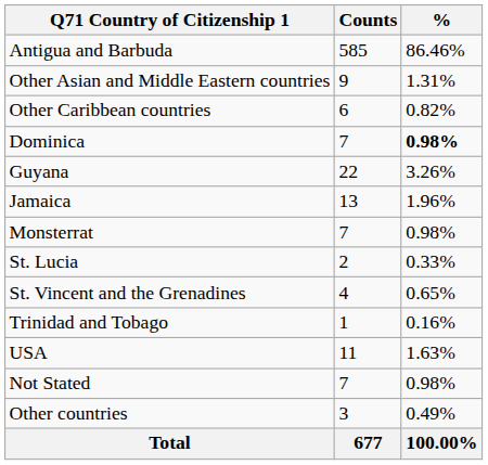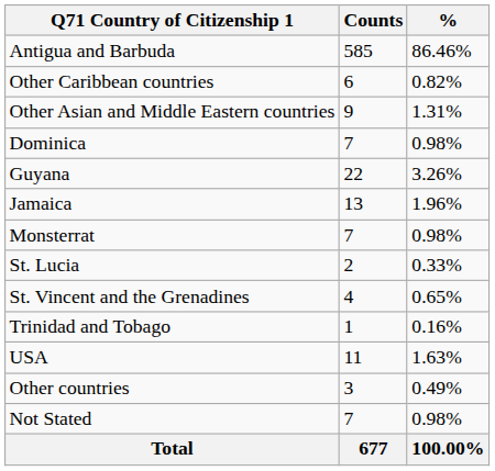rows swapped: Other Caribbean countries <-> Other Asian and Middle Eastern countries
Dominica | %: bold -> normal
rows swapped: Other countries <-> Not Stated
